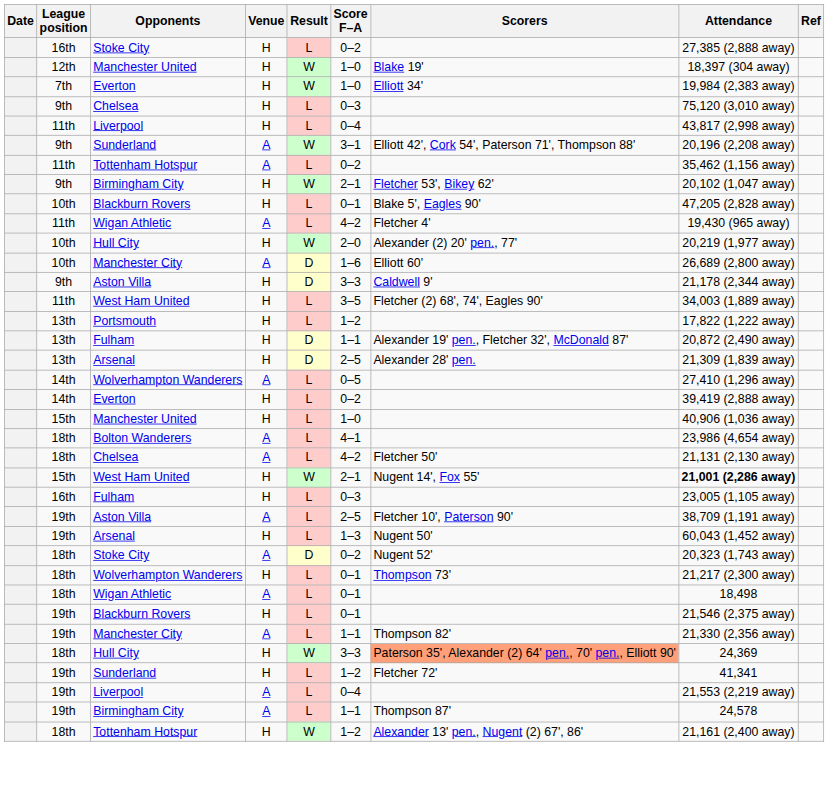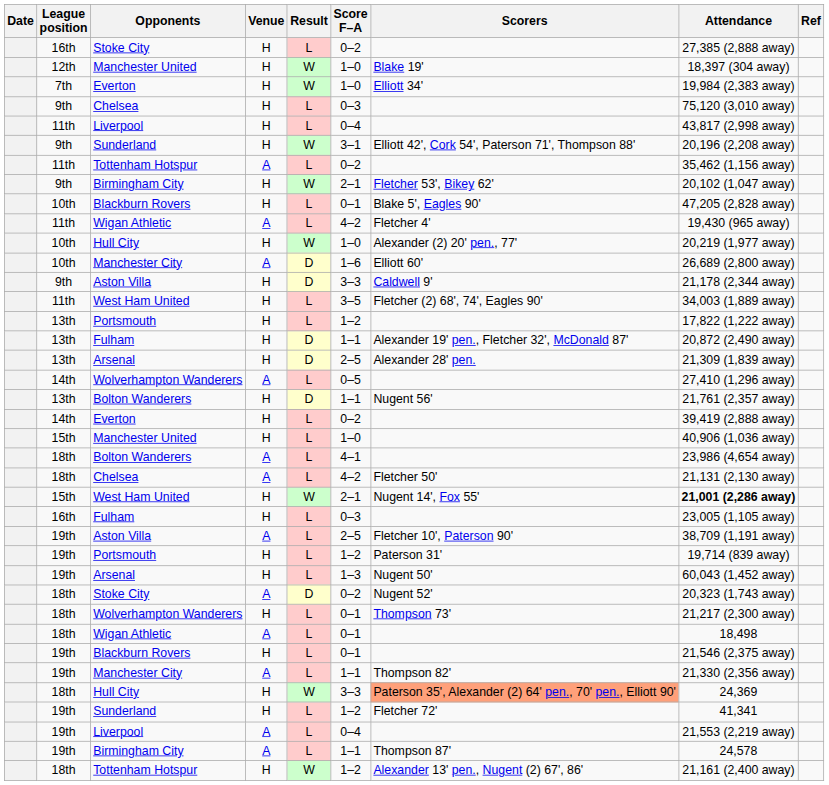9th / Sunderland | Venue: A -> H
10th / Hull City | Score F–A: 2–0 -> 1–0
+ row: 13th | Bolton Wanderers | H | D | 1–1 | Nugent 56' | 21,761 (2,357 away)
+ row: 19th | Portsmouth | H | L | 1–2 | Paterson 31' | 19,714 (839 away)
